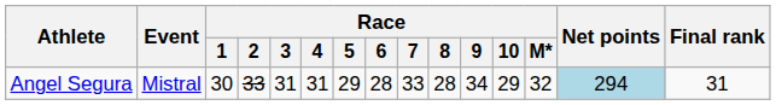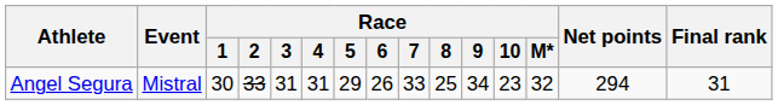Angel Segura | Race / 6: 28 -> 26
Angel Segura | Race / 8: 28 -> 25
Angel Segura | Race / 10: 29 -> 23
Angel Segura | Net points: lightblue background -> no background
